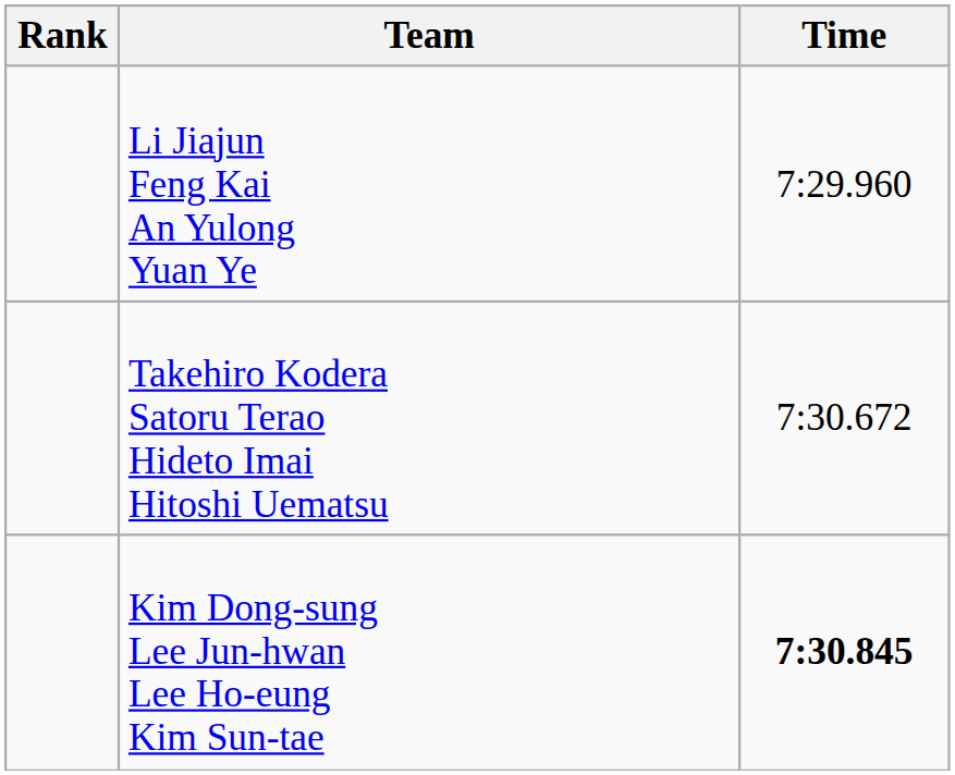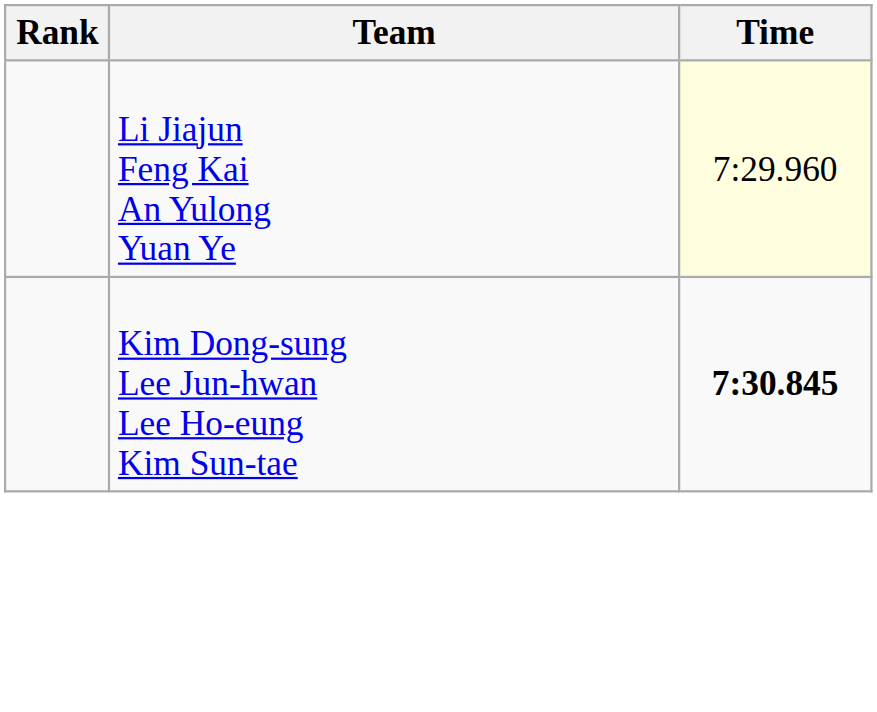Li Jiajun Feng Kai An Yulong Yuan Ye | Time: no background -> lightyellow background
- row: Takehiro Kodera Satoru Terao Hideto Imai Hitoshi Uematsu | 7:30.672
